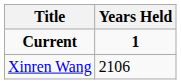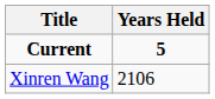Current | Years Held: 1 -> 5
